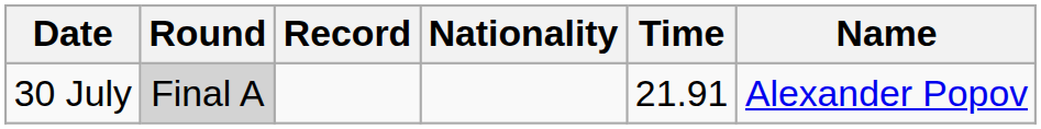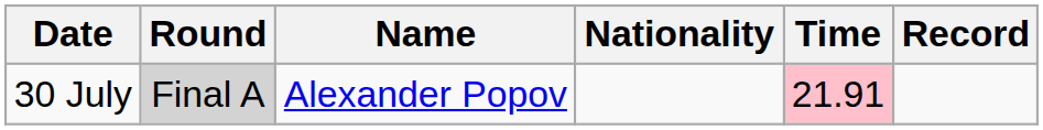columns swapped: Name <-> Record
30 July | Time: no background -> pink background
